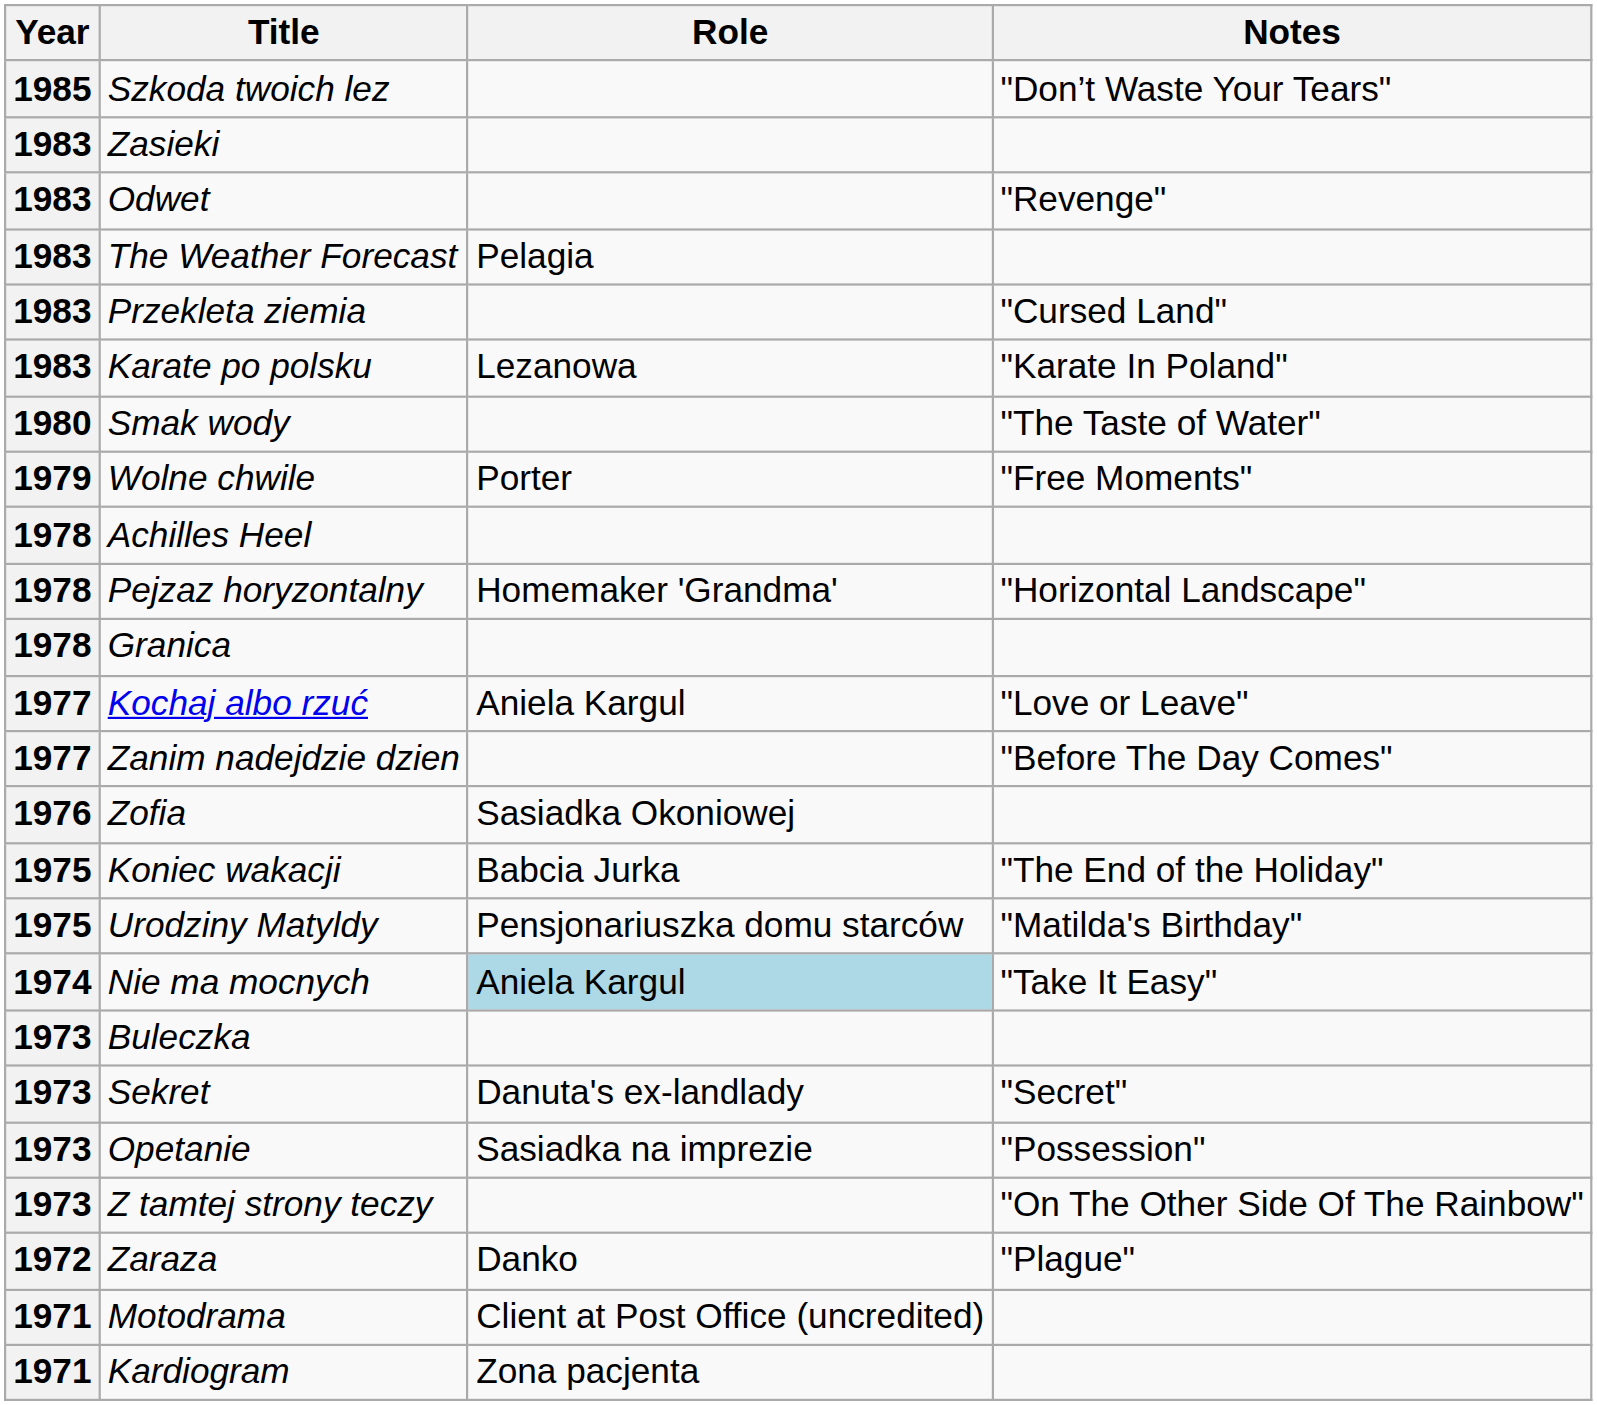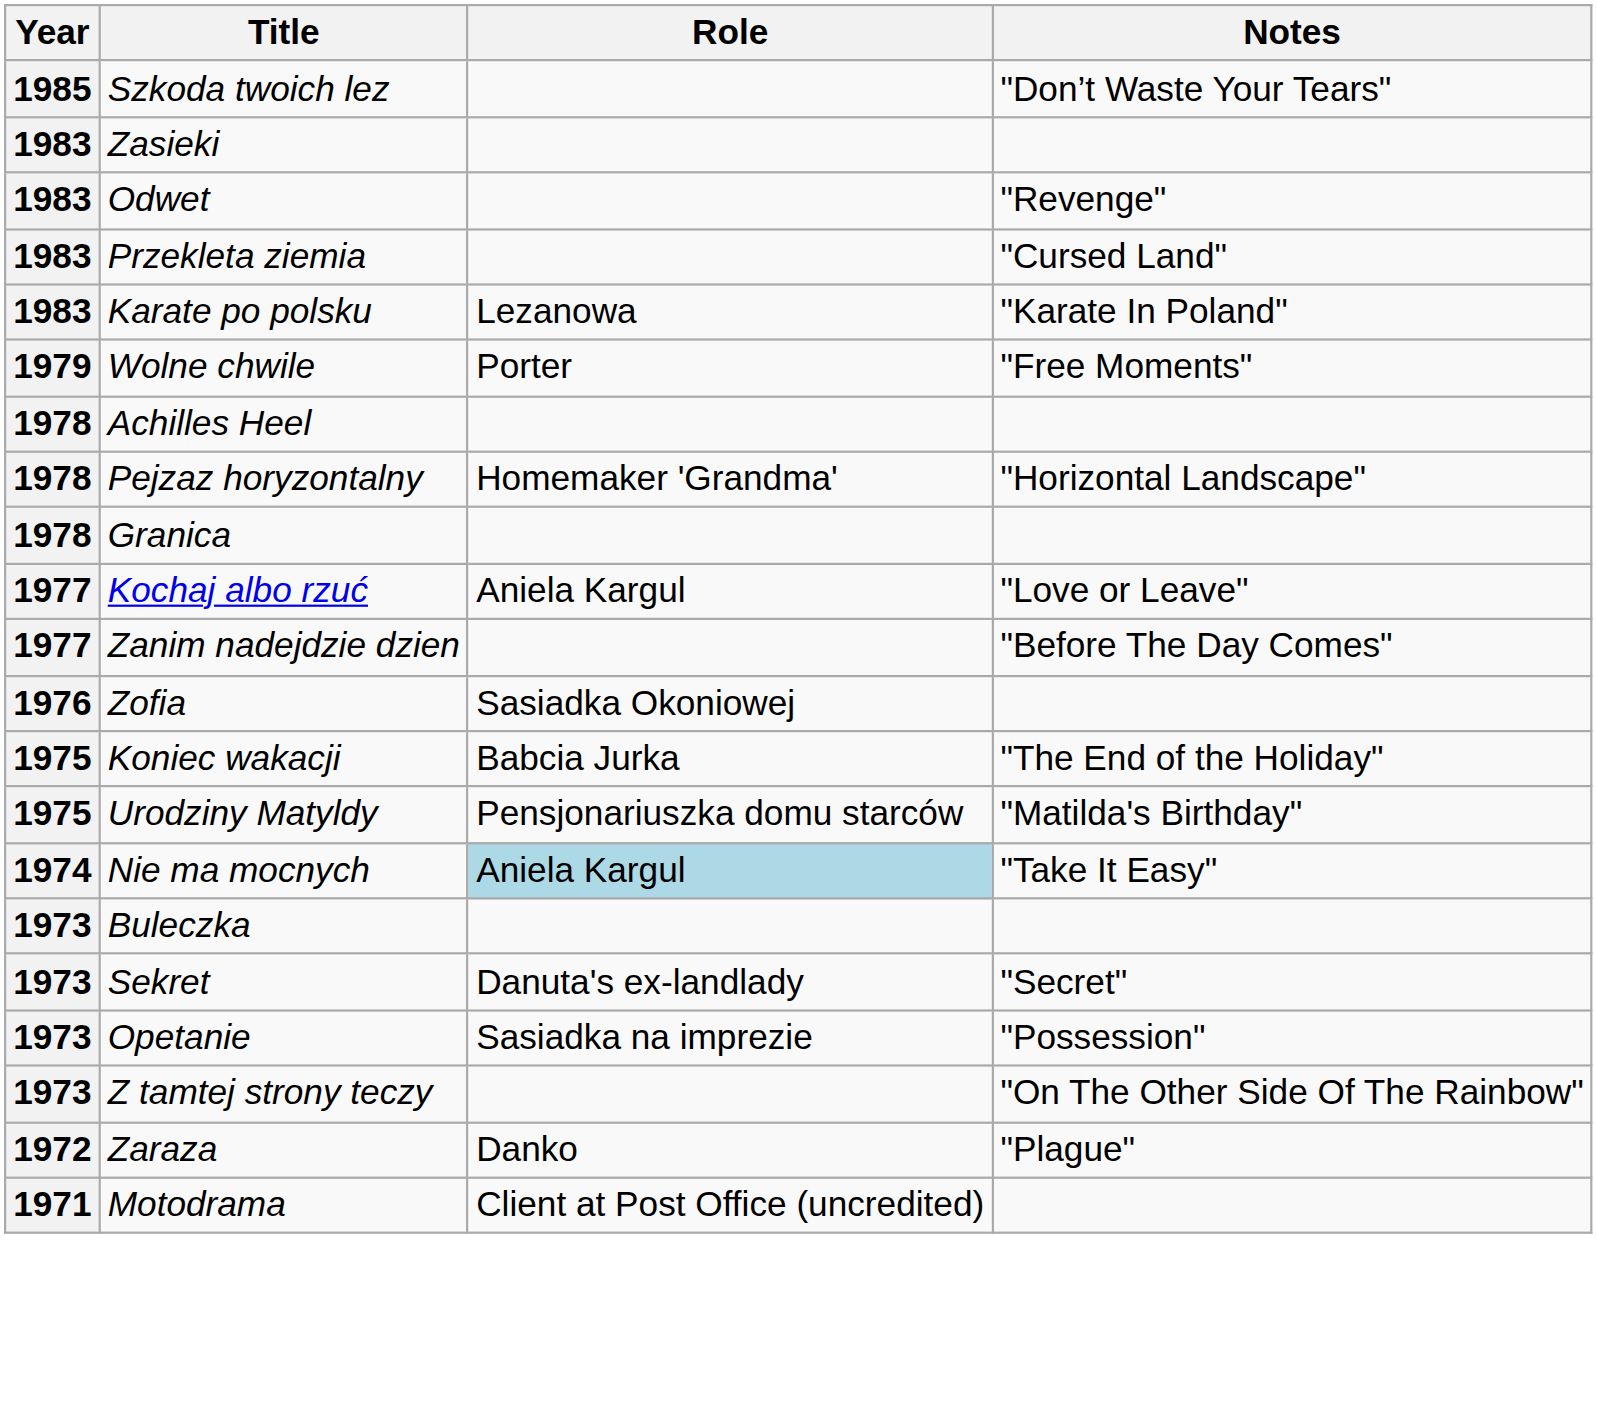- row: 1983 | The Weather Forecast | Pelagia
- row: 1980 | Smak wody | "The Taste of Water"
- row: 1971 | Kardiogram | Zona pacjenta
